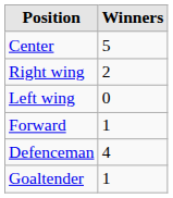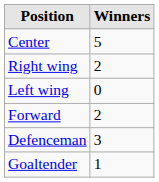Forward | Winners: 1 -> 2
Defenceman | Winners: 4 -> 3
